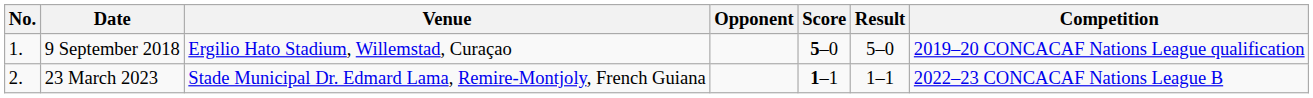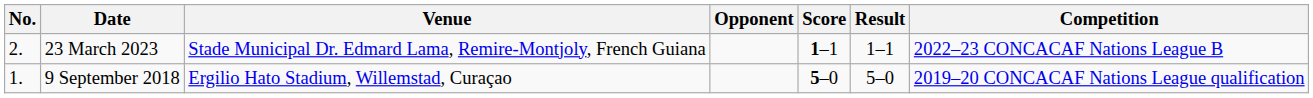rows swapped: 9 September 2018 <-> 23 March 2023
